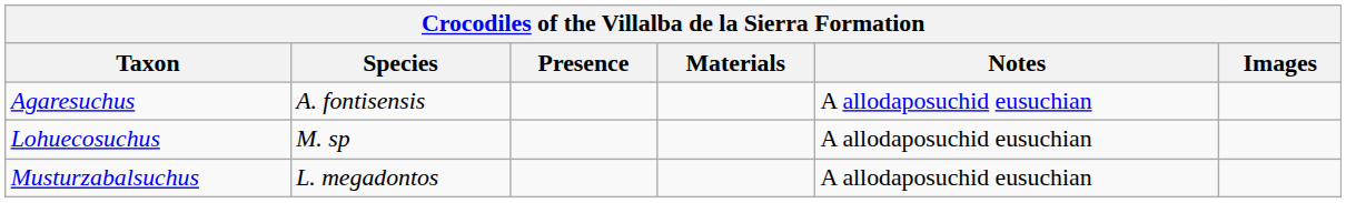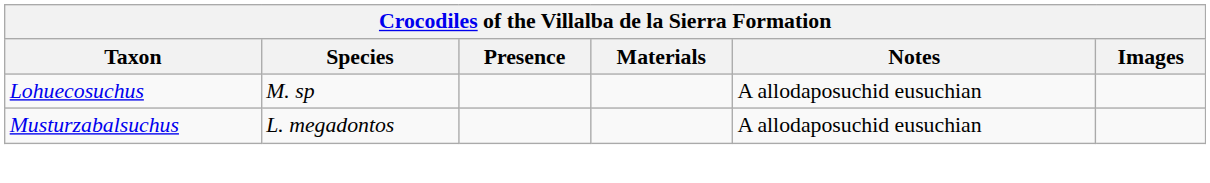- row: Agaresuchus | A. fontisensis | A allodaposuchid eusuchian
